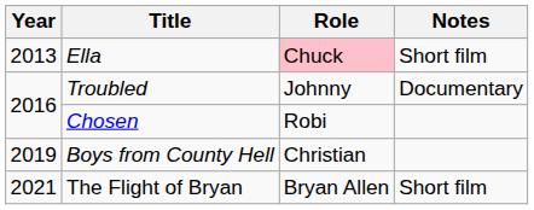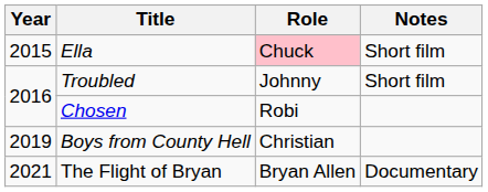Ella | Year: 2013 -> 2015
Troubled | Notes: Documentary -> Short film
The Flight of Bryan | Notes: Short film -> Documentary
